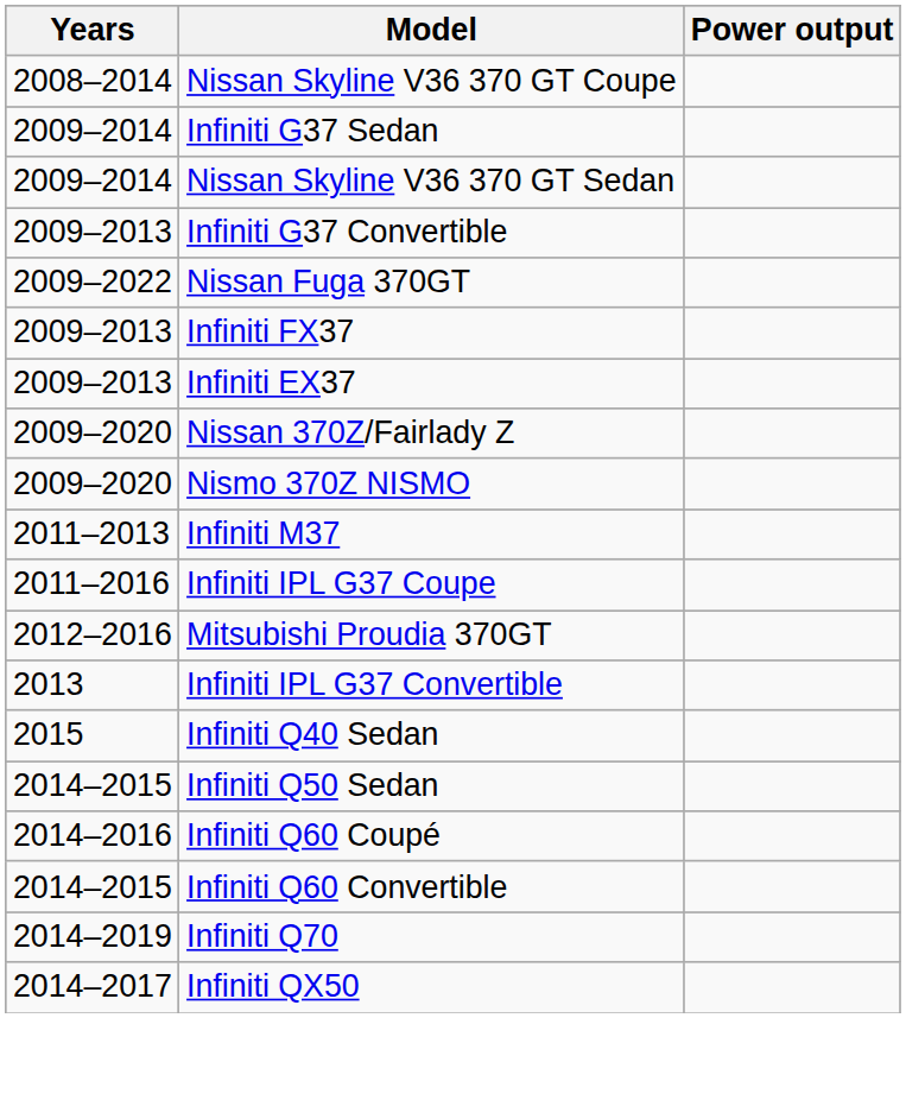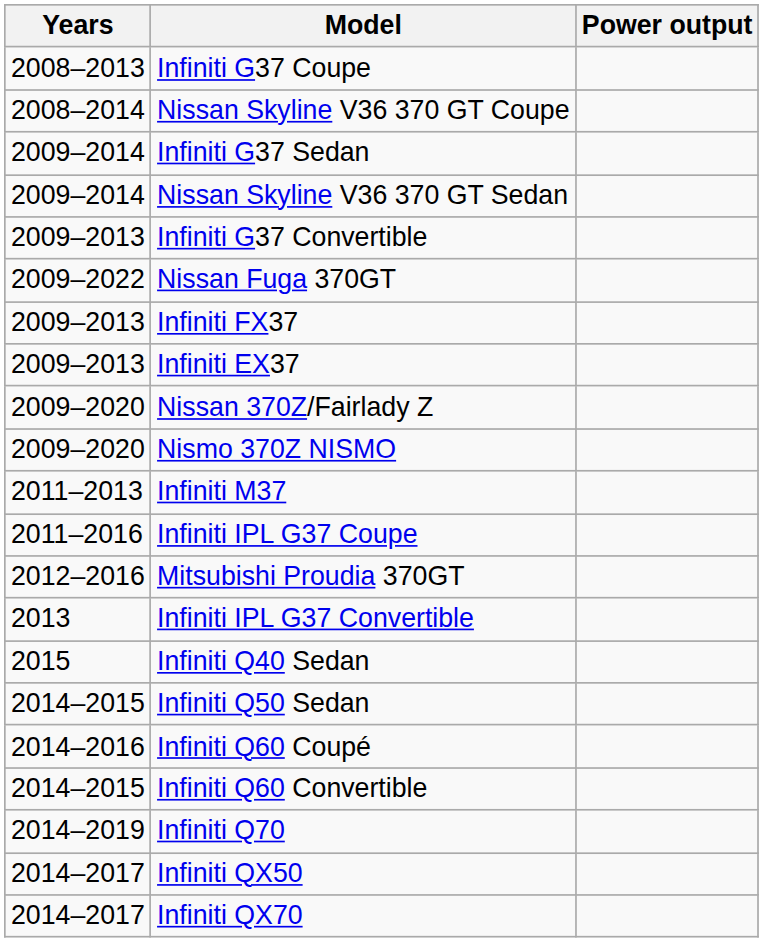+ row: 2008–2013 | Infiniti G37 Coupe
+ row: 2014–2017 | Infiniti QX70
